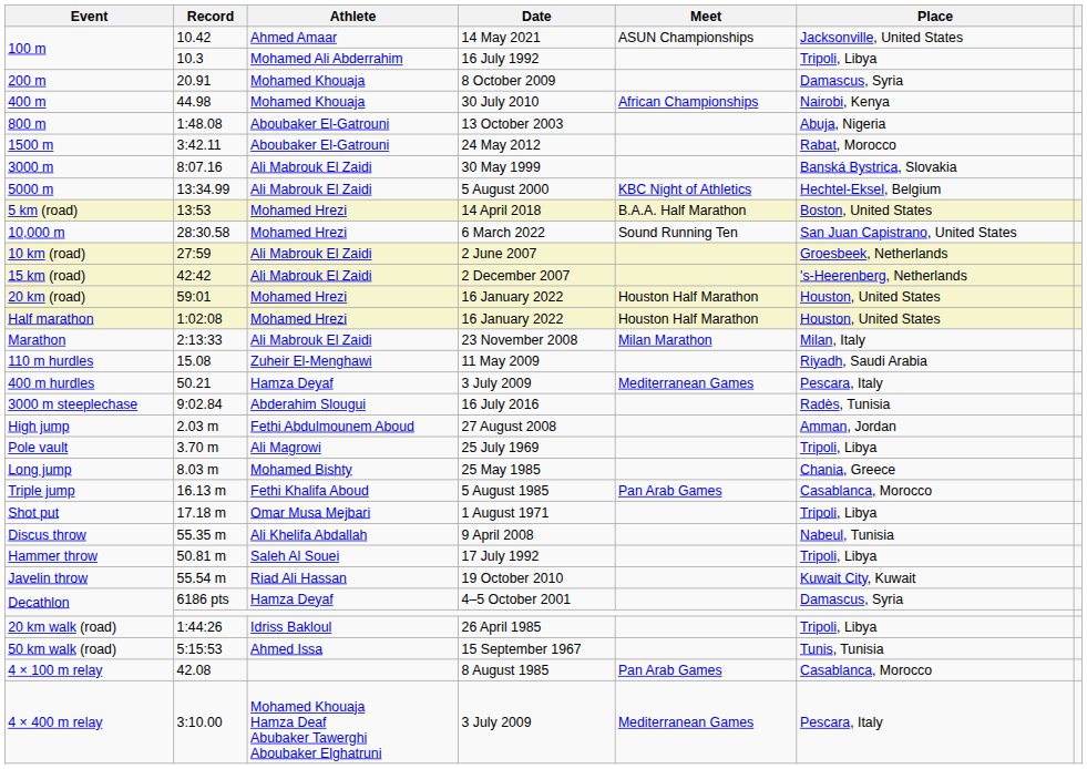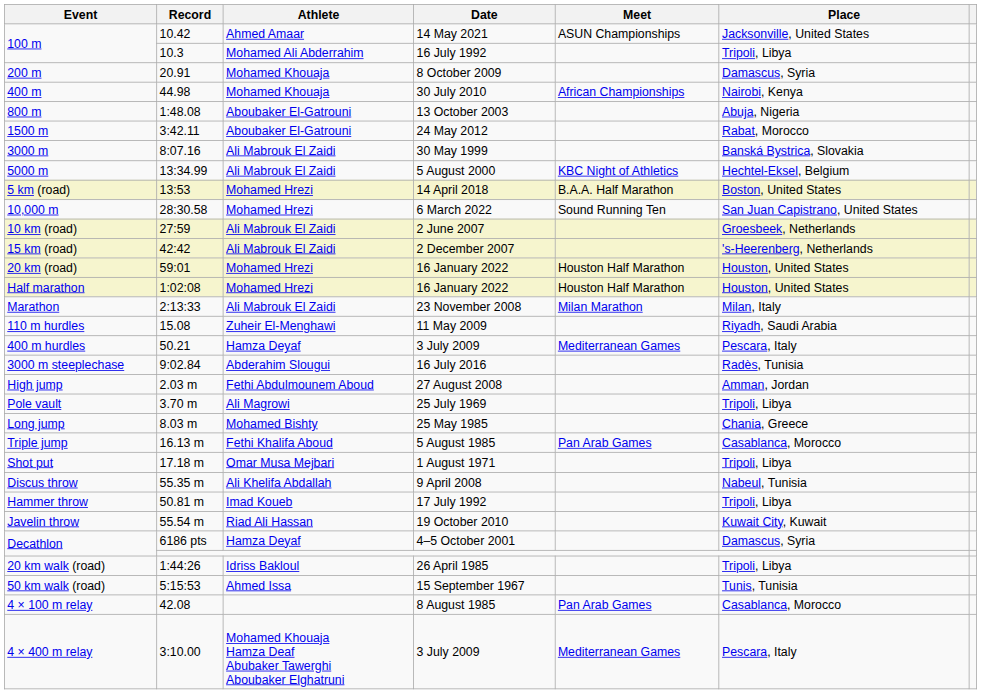Hammer throw | Athlete: Saleh Al Souei -> Imad Koueb
